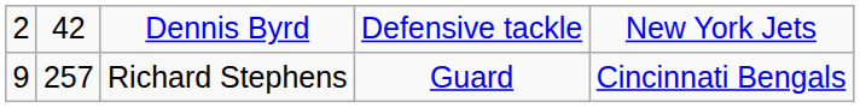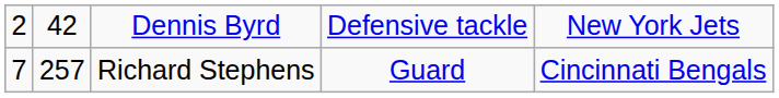Richard Stephens | column 1: 9 -> 7
